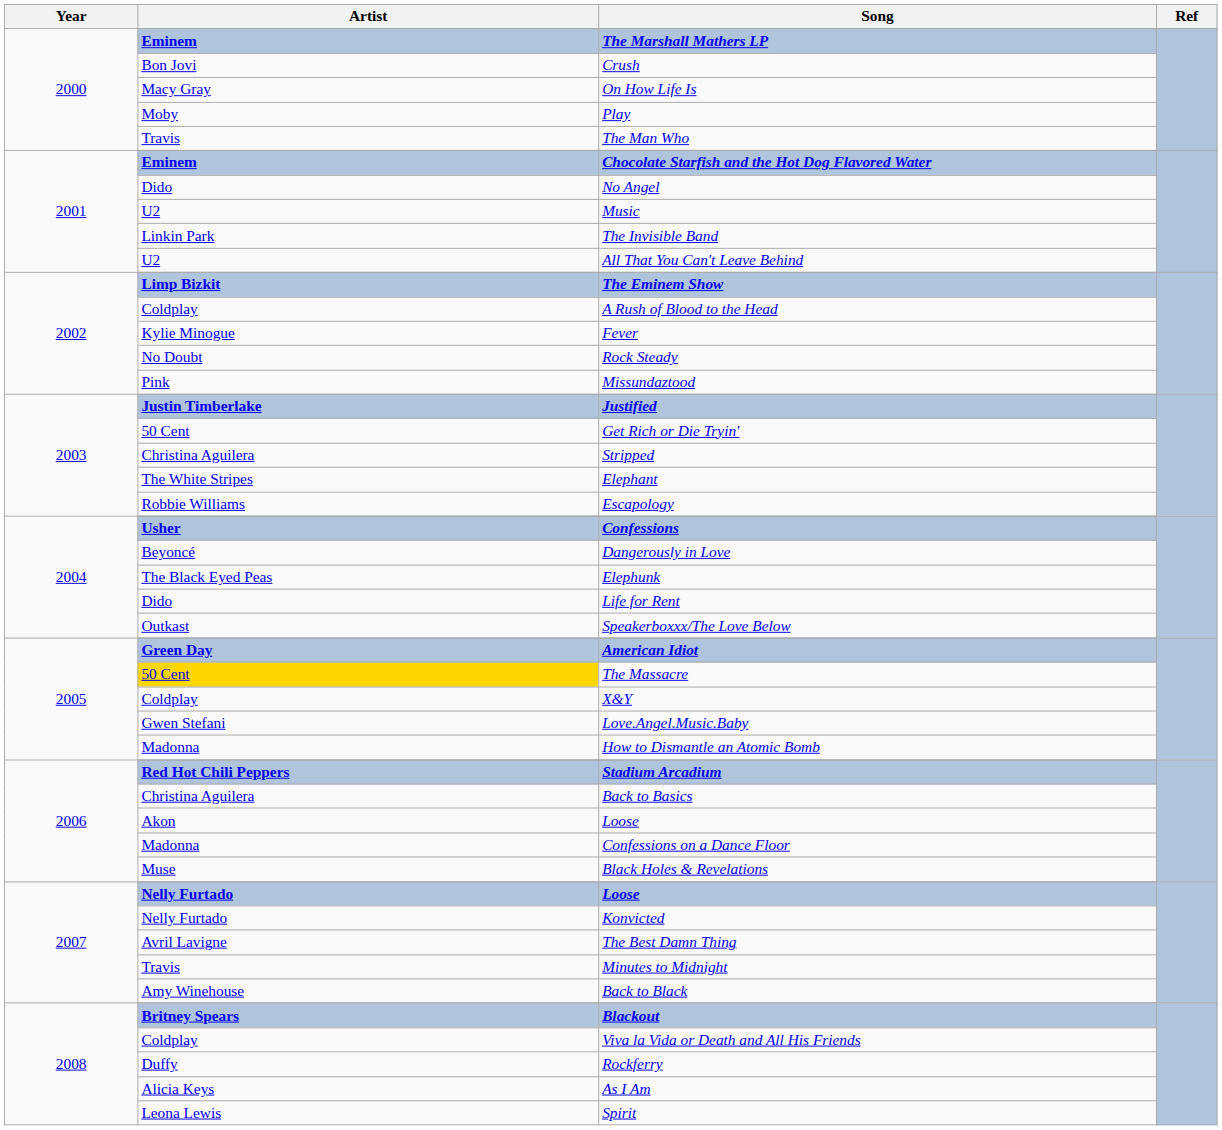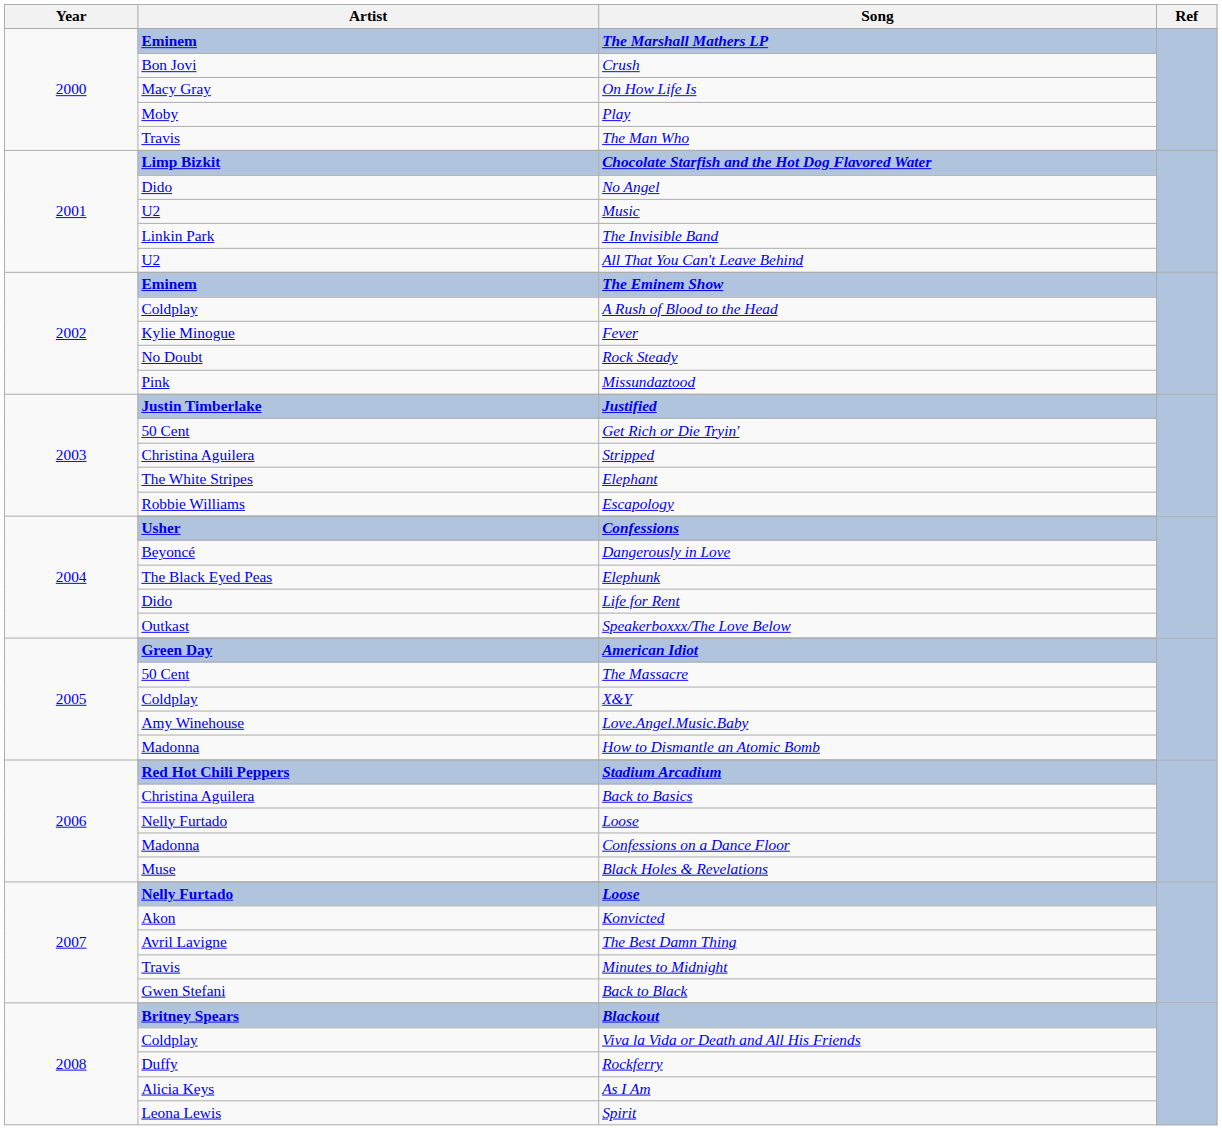Chocolate Starfish and the Hot Dog Flavored Water | Artist: Eminem -> Limp Bizkit
The Eminem Show | Artist: Limp Bizkit -> Eminem
The Massacre | Artist: gold background -> no background
Love.Angel.Music.Baby | Artist: Gwen Stefani -> Amy Winehouse
2006 / Loose | Artist: Akon -> Nelly Furtado
Konvicted | Artist: Nelly Furtado -> Akon
Back to Black | Artist: Amy Winehouse -> Gwen Stefani
